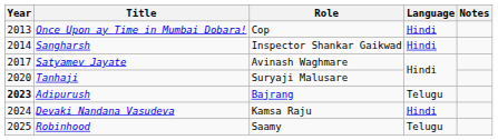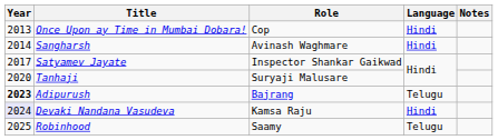Sangharsh | Role: Inspector Shankar Gaikwad -> Avinash Waghmare
Satyamev Jayate | Role: Avinash Waghmare -> Inspector Shankar Gaikwad
Devaki Nandana Vasudeva | Year: no background -> lavender background
